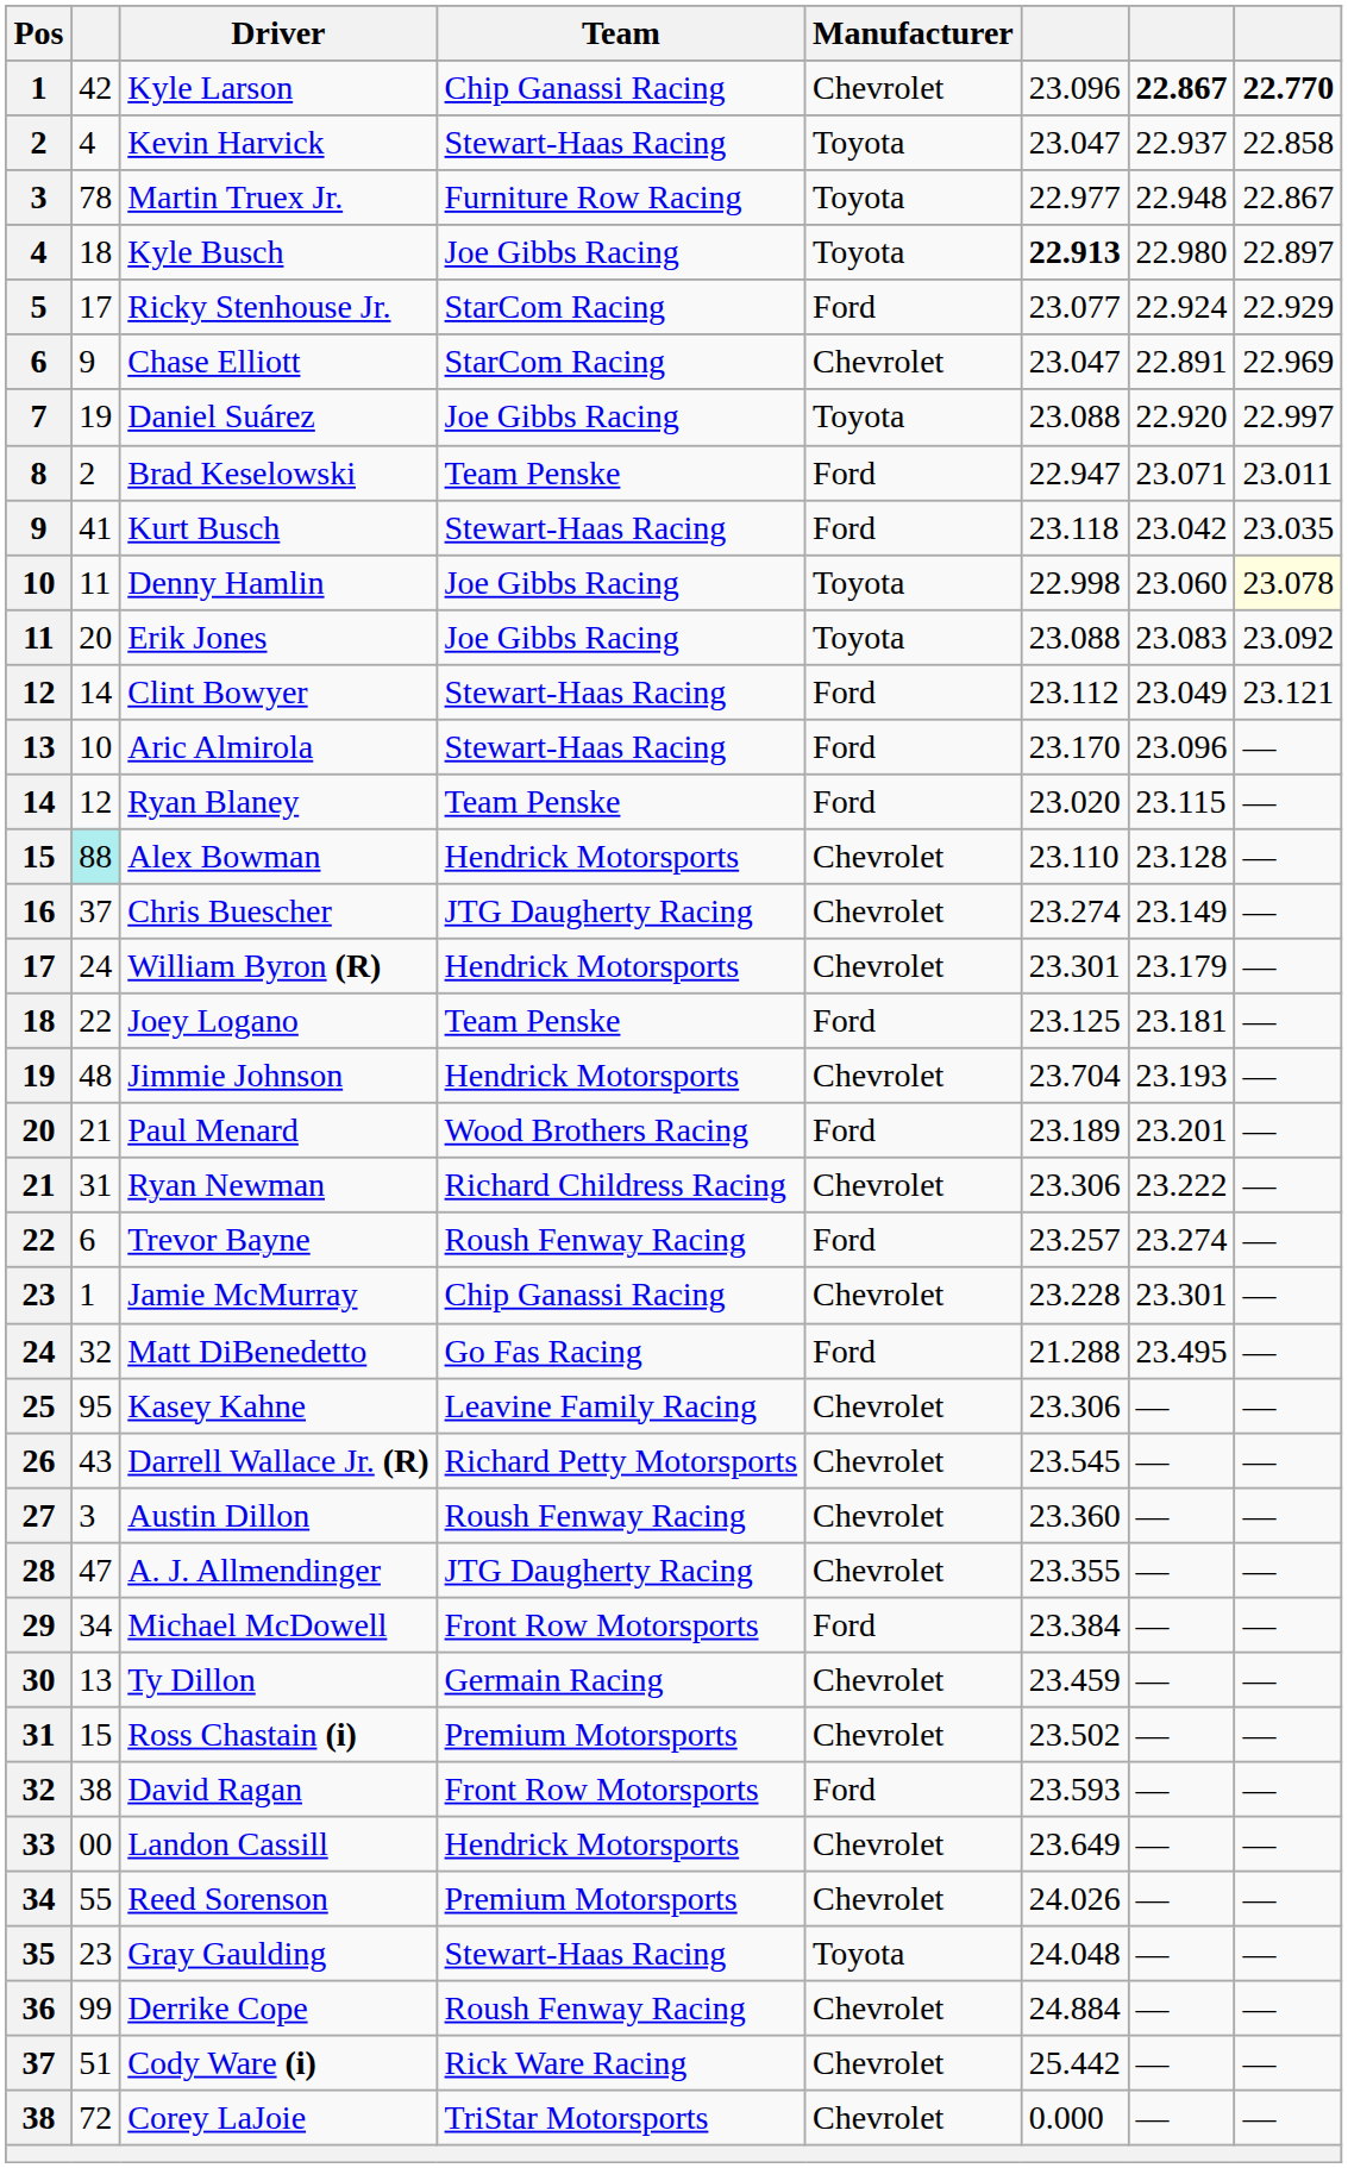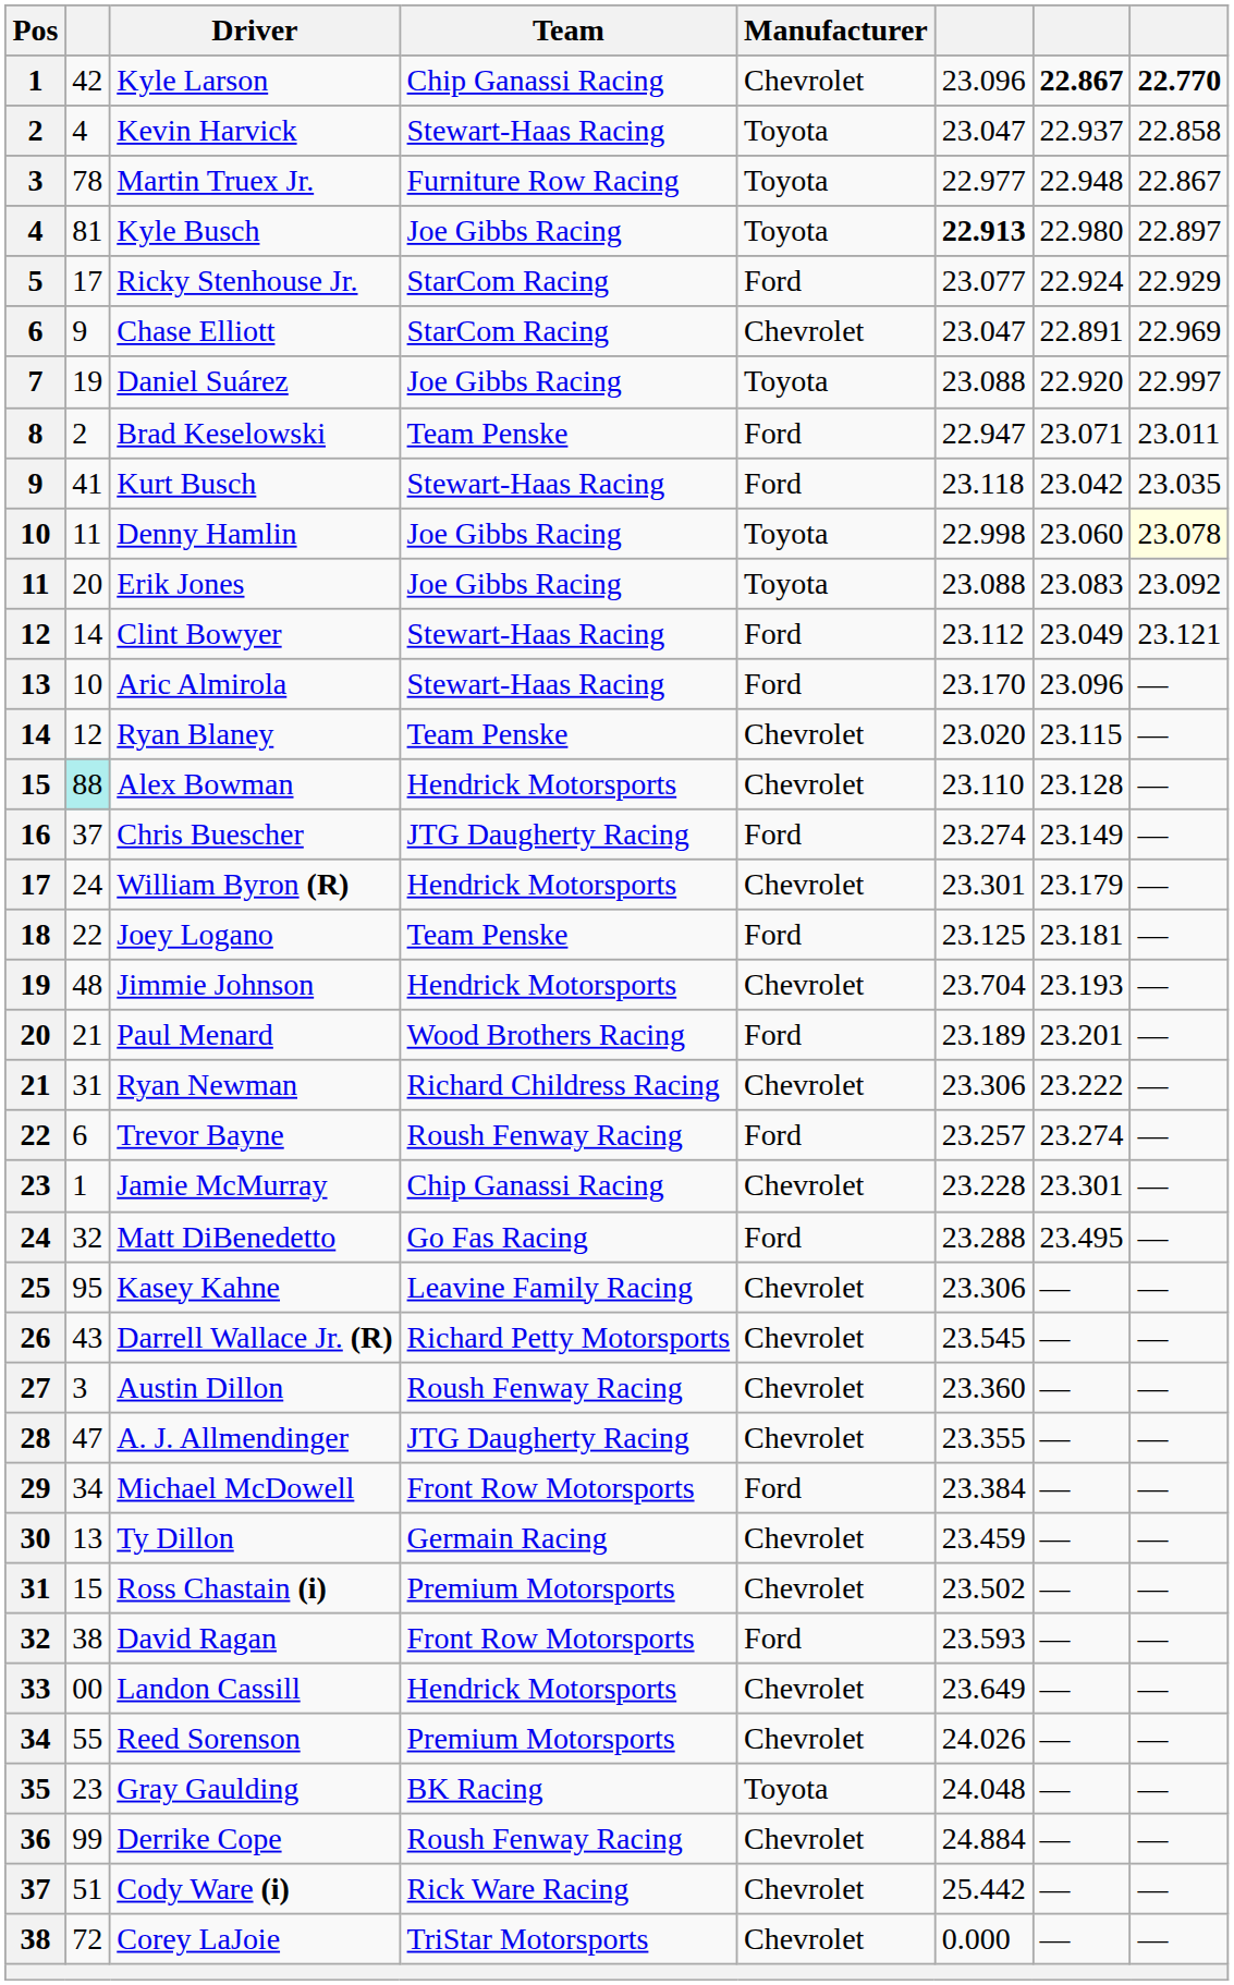Kyle Busch | column 2: 18 -> 81
Ryan Blaney | Manufacturer: Ford -> Chevrolet
Chris Buescher | Manufacturer: Chevrolet -> Ford
Matt DiBenedetto | column 6: 21.288 -> 23.288
Gray Gaulding | Team: Stewart-Haas Racing -> BK Racing
